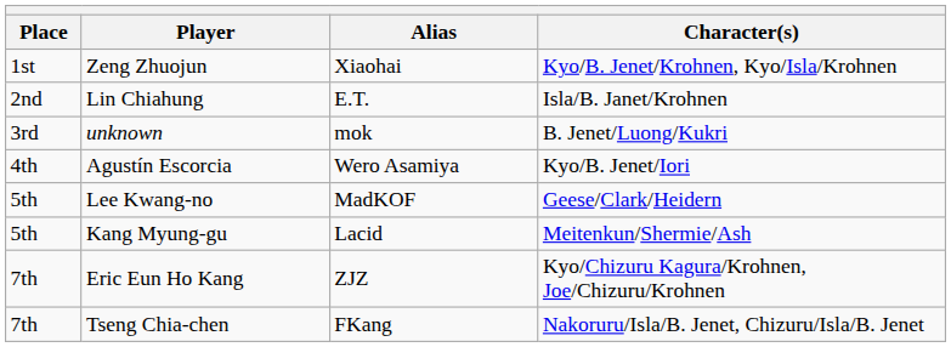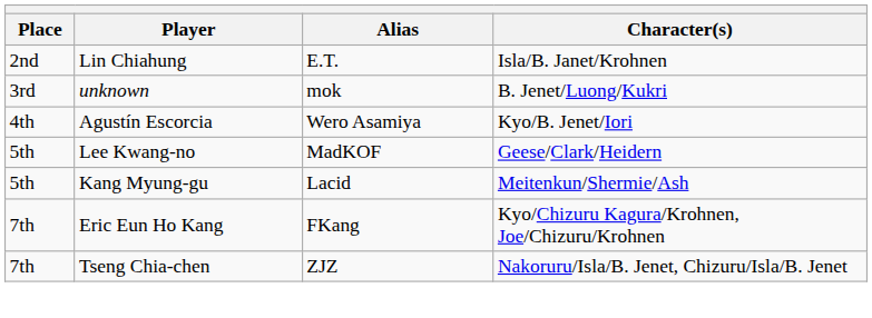- row: 1st | Zeng Zhuojun | Xiaohai | Kyo/B. Jenet/Krohnen, Kyo/Isla/Krohnen
Eric Eun Ho Kang | Alias: ZJZ -> FKang
Tseng Chia-chen | Alias: FKang -> ZJZ
